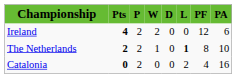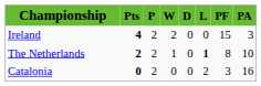Ireland | PF: 12 -> 15
Ireland | PA: 6 -> 3
Catalonia | PF: 4 -> 3
